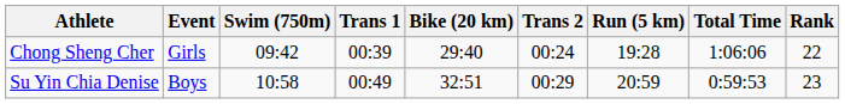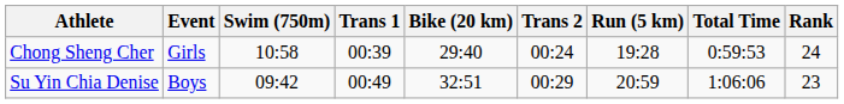Chong Sheng Cher | Swim (750m): 09:42 -> 10:58
Chong Sheng Cher | Total Time: 1:06:06 -> 0:59:53
Chong Sheng Cher | Rank: 22 -> 24
Su Yin Chia Denise | Swim (750m): 10:58 -> 09:42
Su Yin Chia Denise | Total Time: 0:59:53 -> 1:06:06
